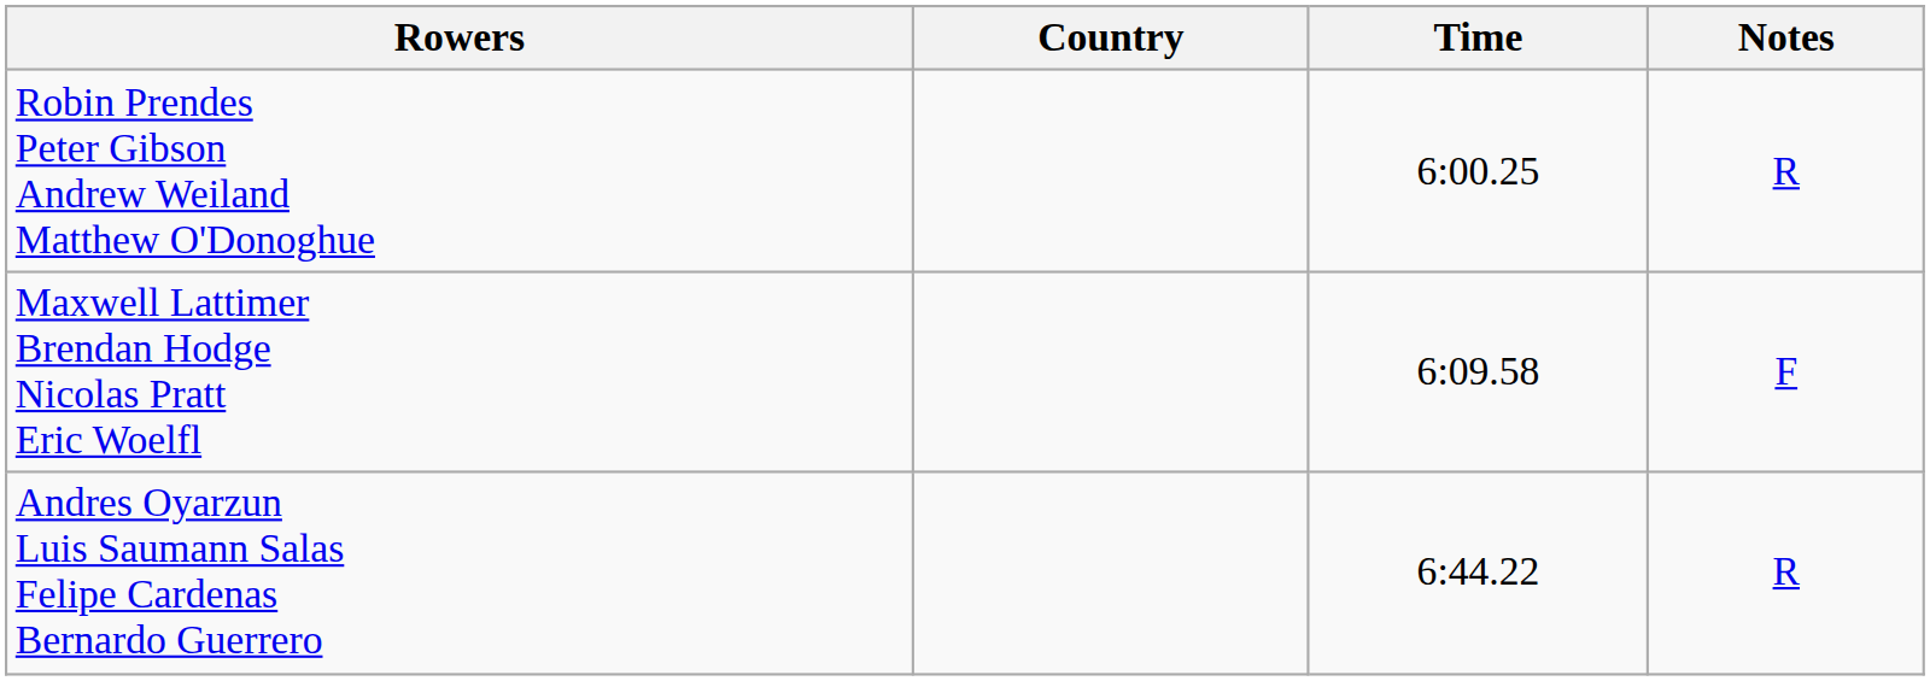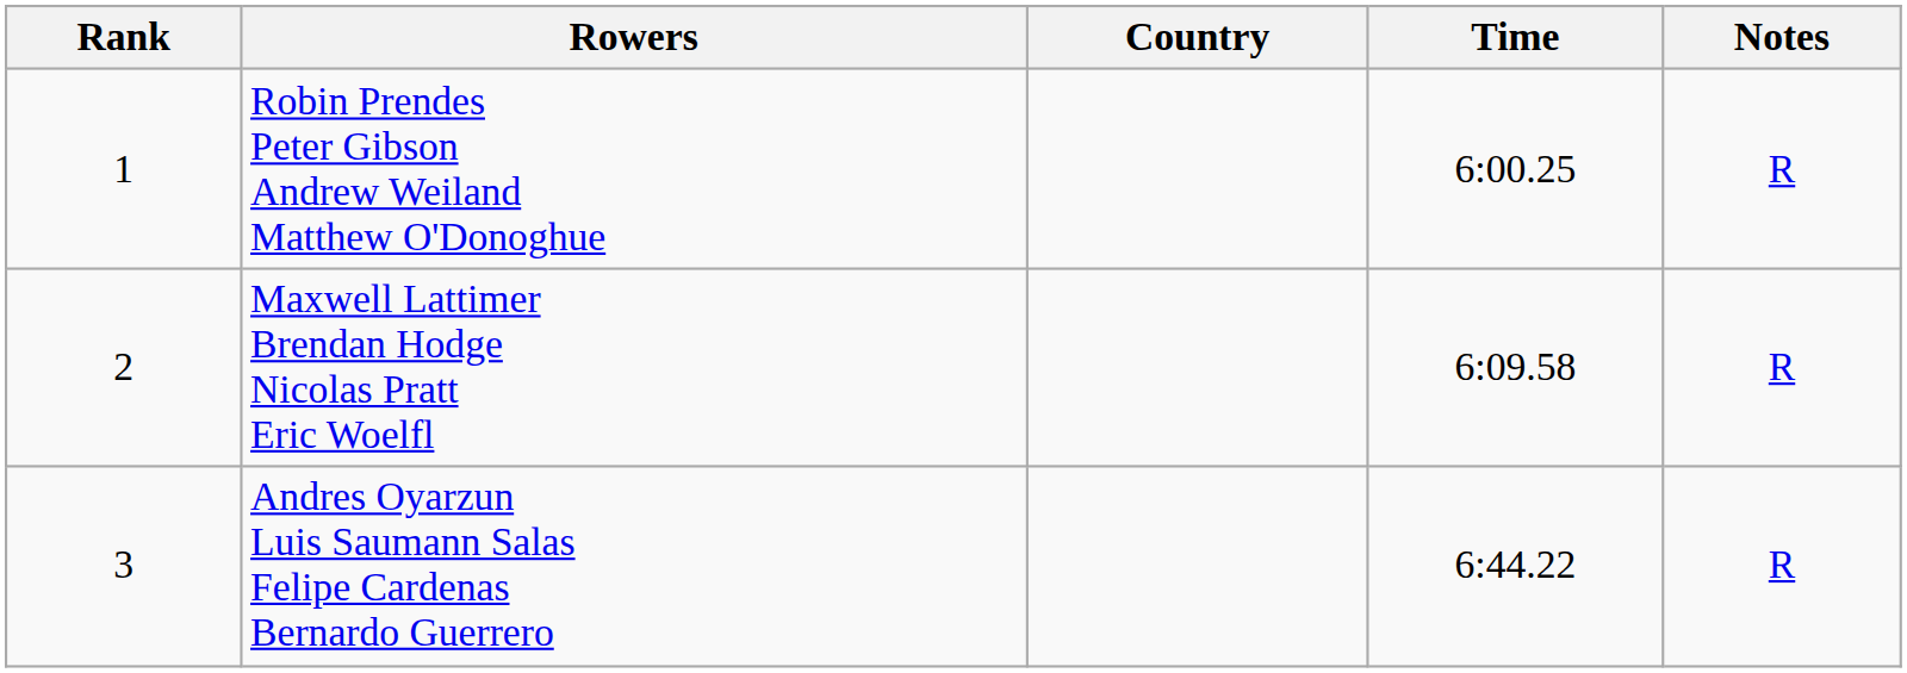+ column: Rank | 1 | 2 | 3
Maxwell Lattimer Brendan Hodge Nicolas Pratt Eric Woelfl | Notes: F -> R
